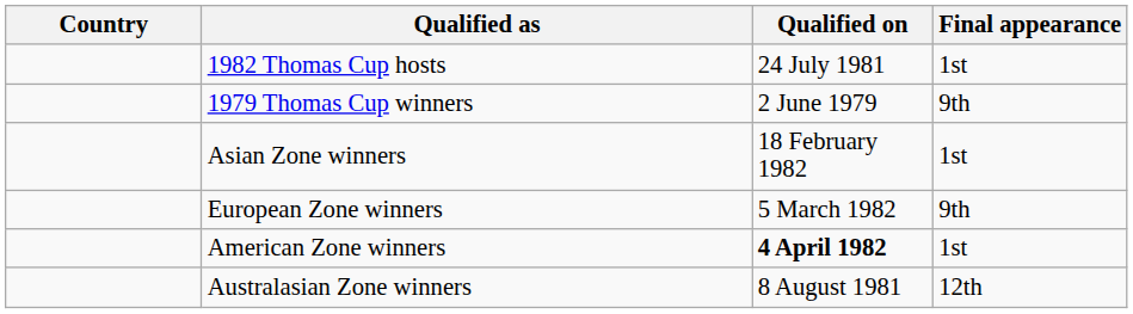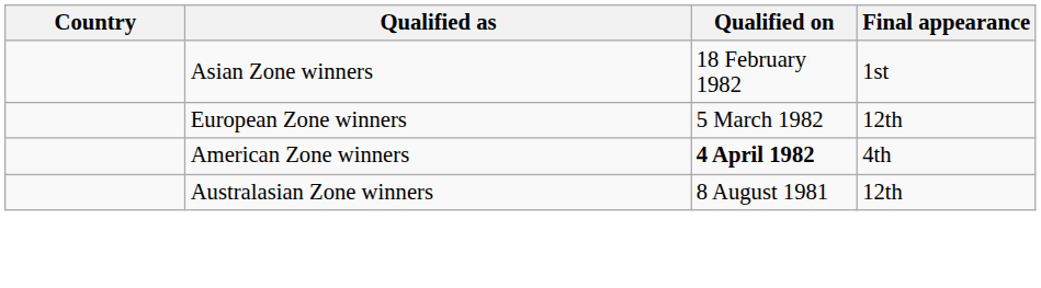- row: 1982 Thomas Cup hosts | 24 July 1981 | 1st
- row: 1979 Thomas Cup winners | 2 June 1979 | 9th
European Zone winners | Final appearance: 9th -> 12th
American Zone winners | Final appearance: 1st -> 4th
